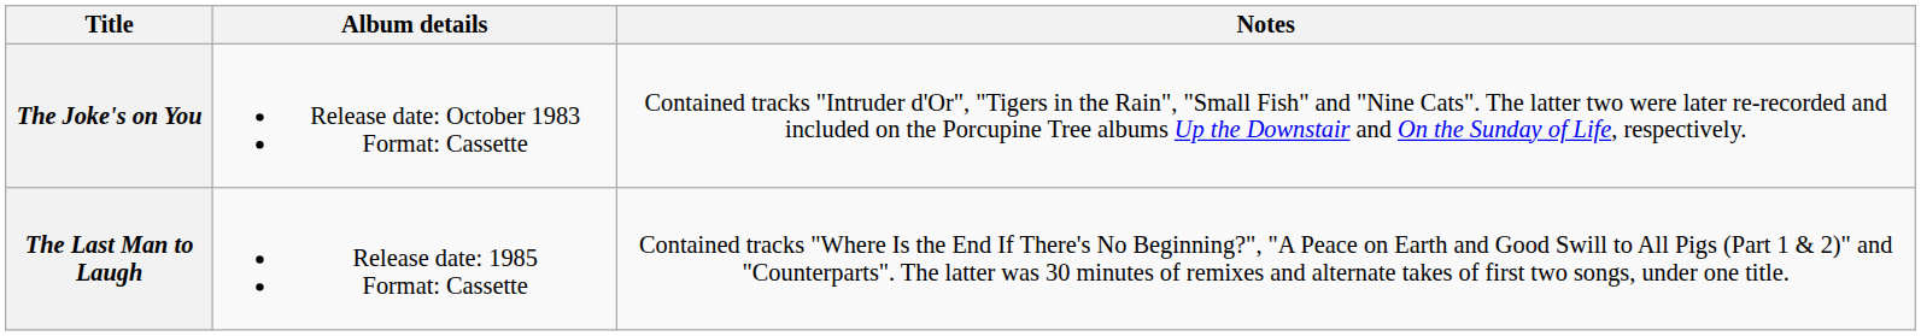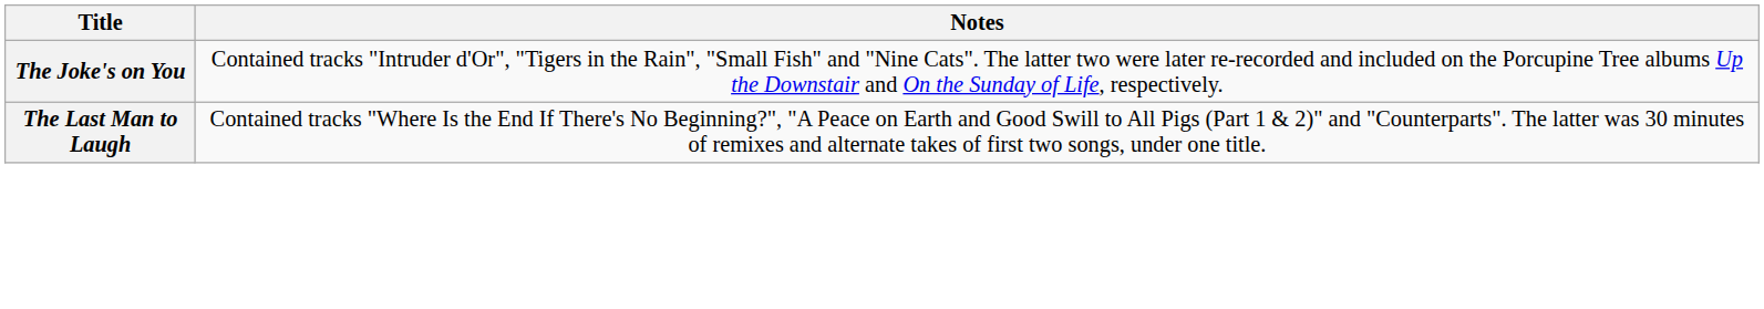- column: Album details | Release date: October 1983 Format: Cassette | Release date: 1985 Format: Cassette
